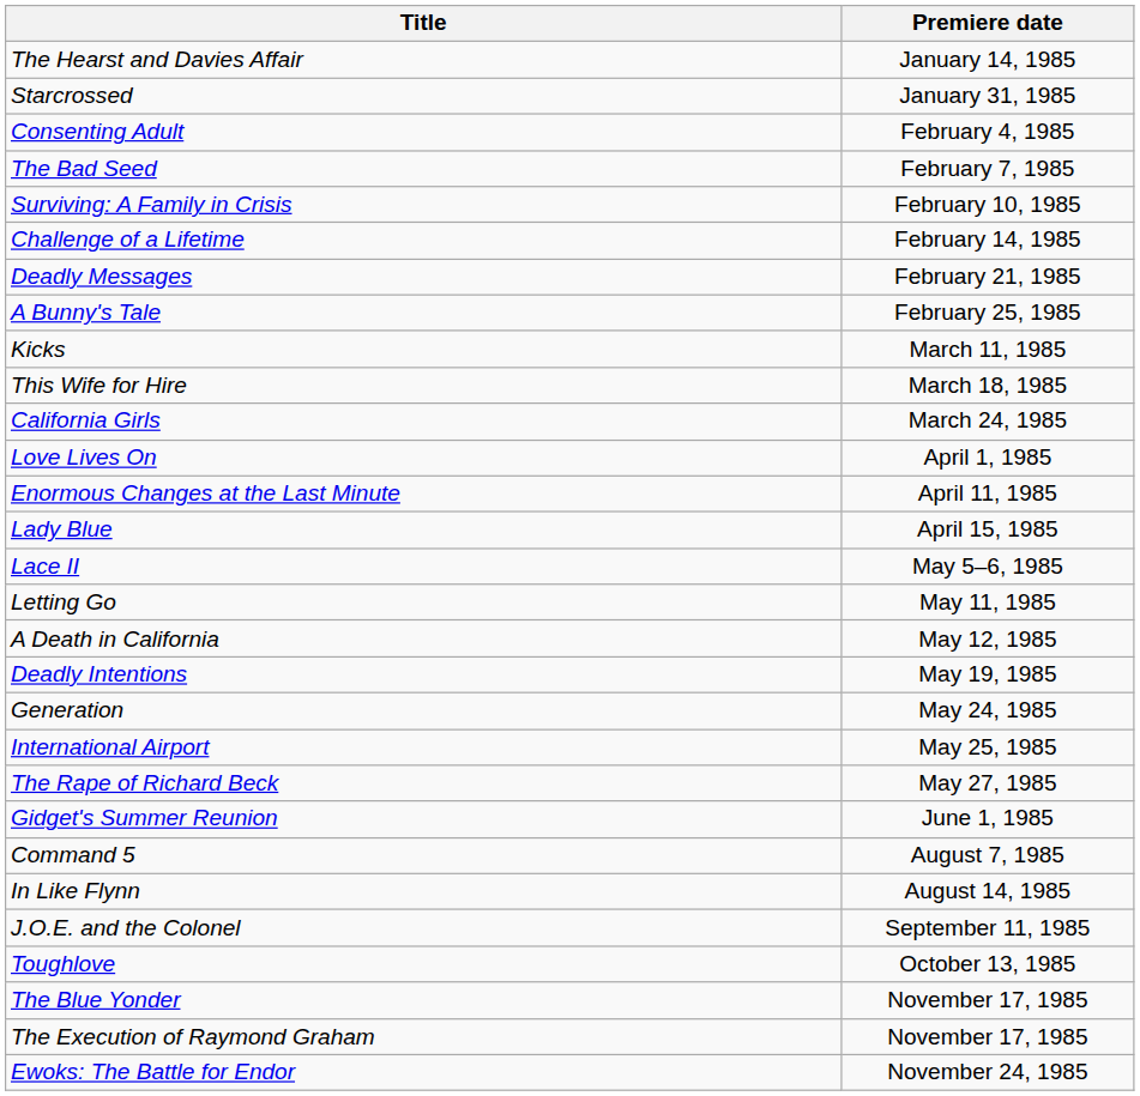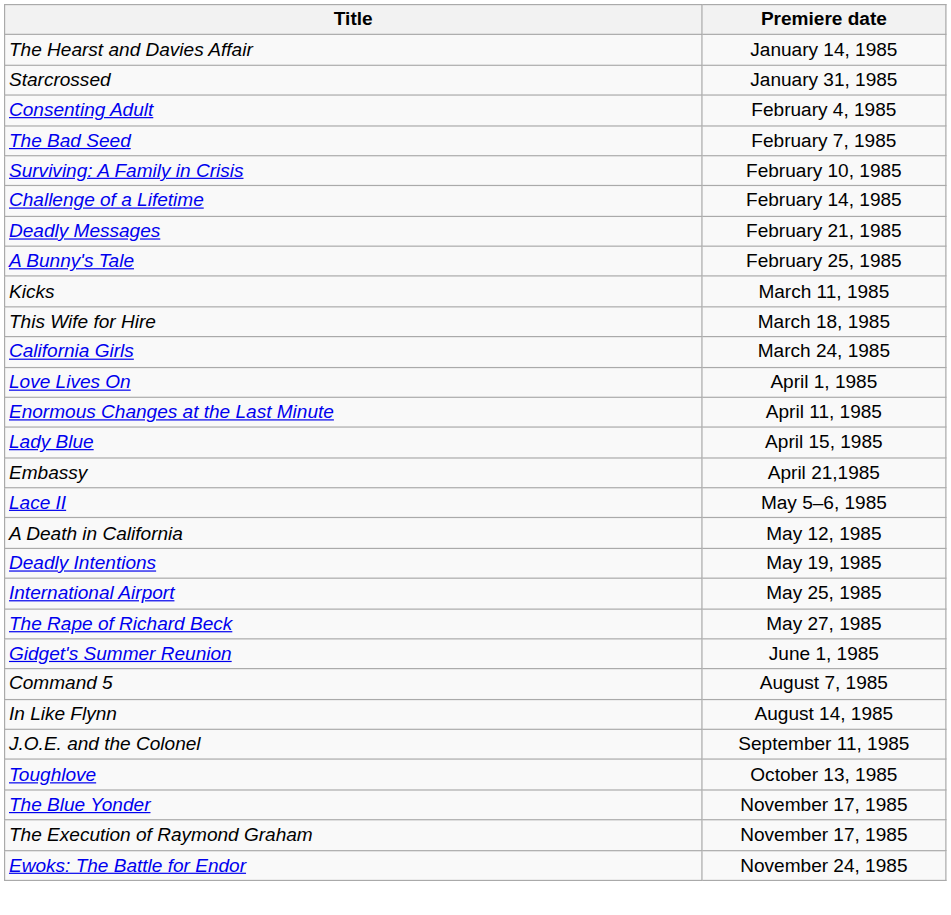+ row: Embassy | April 21,1985
- row: Letting Go | May 11, 1985
- row: Generation | May 24, 1985
